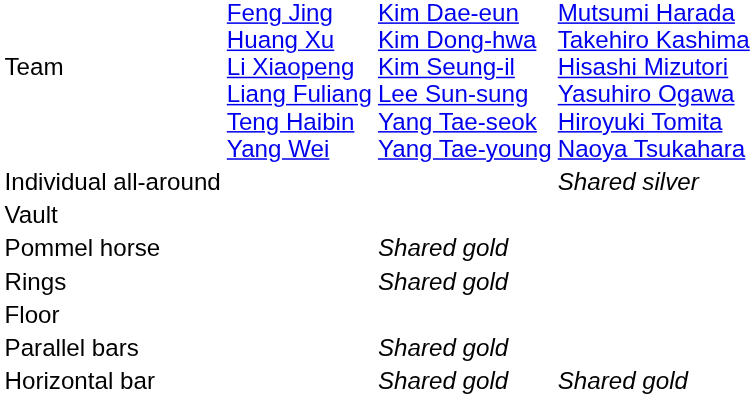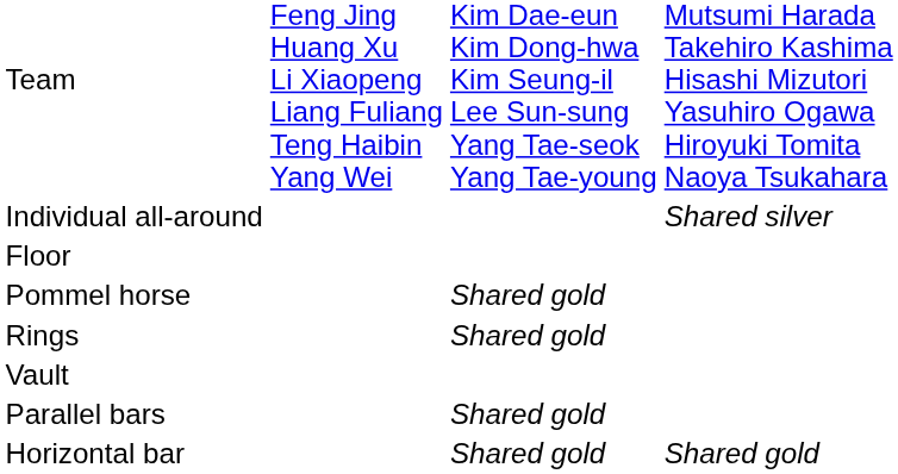rows swapped: Floor <-> Vault
